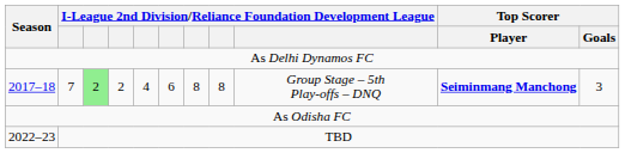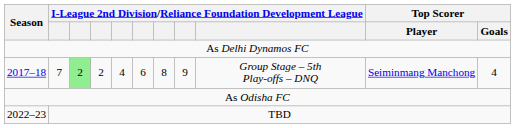2017–18 | column 8: 8 -> 9
2017–18 | Top Scorer / Player: bold -> normal
2017–18 | Top Scorer / Goals: 3 -> 4
